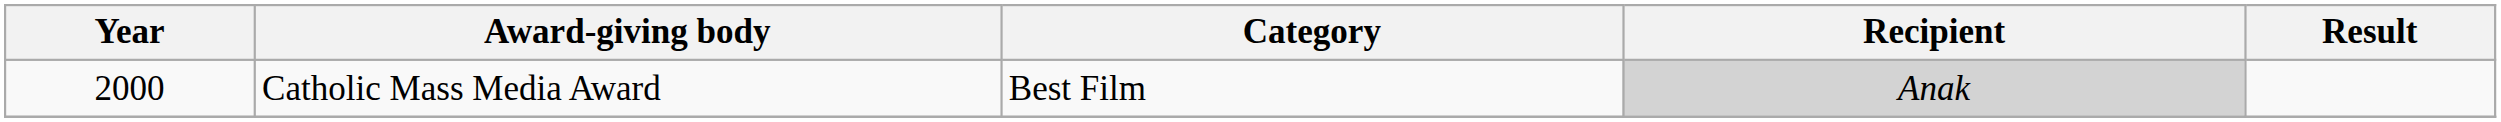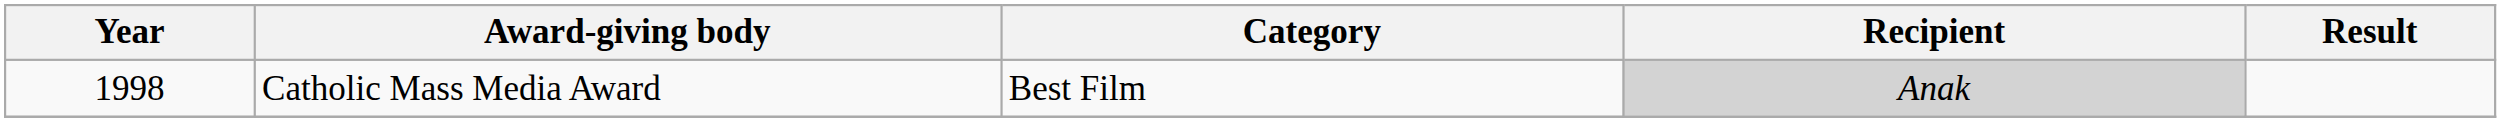Catholic Mass Media Award | Year: 2000 -> 1998
